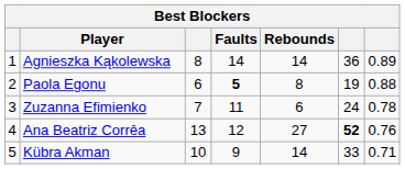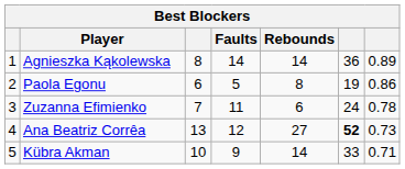Paola Egonu | Faults: bold -> normal
Paola Egonu | column 7: 0.88 -> 0.86
Ana Beatriz Corrêa | column 7: 0.76 -> 0.73
